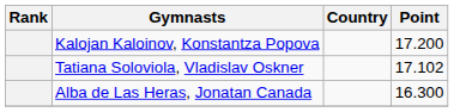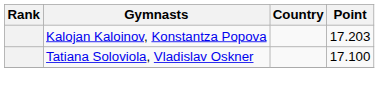Kalojan Kaloinov, Konstantza Popova | Point: 17.200 -> 17.203
Tatiana Soloviola, Vladislav Oskner | Point: 17.102 -> 17.100
- row: Alba de Las Heras, Jonatan Canada | 16.300
